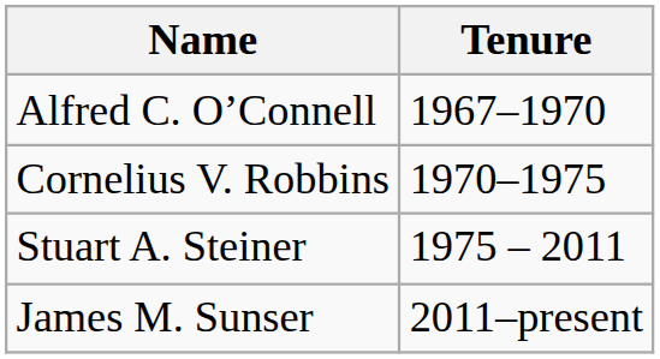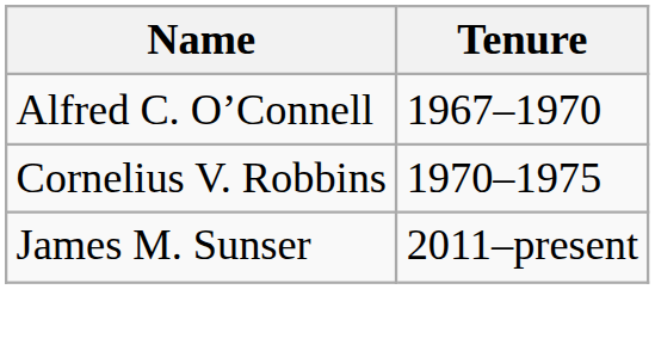- row: Stuart A. Steiner | 1975 – 2011
